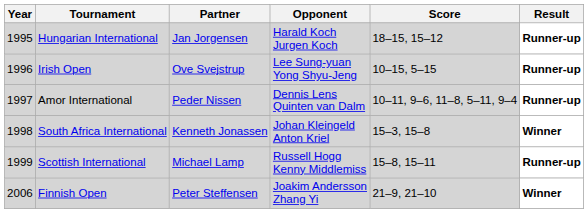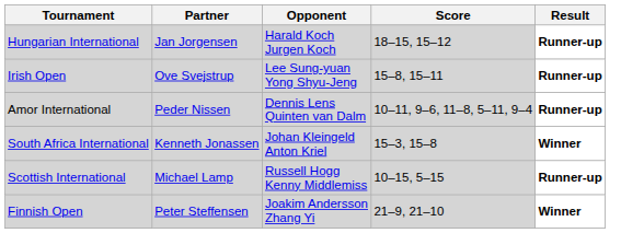- column: Year | 1995 | 1996 | 1997 | 1998 | 1999 | 2006
Irish Open | Score: 10–15, 5–15 -> 15–8, 15–11
Scottish International | Score: 15–8, 15–11 -> 10–15, 5–15
